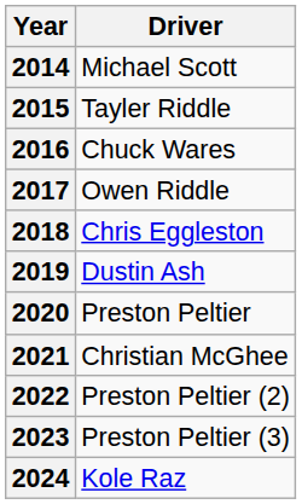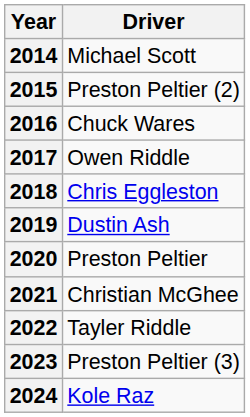2015 | Driver: Tayler Riddle -> Preston Peltier (2)
2022 | Driver: Preston Peltier (2) -> Tayler Riddle
